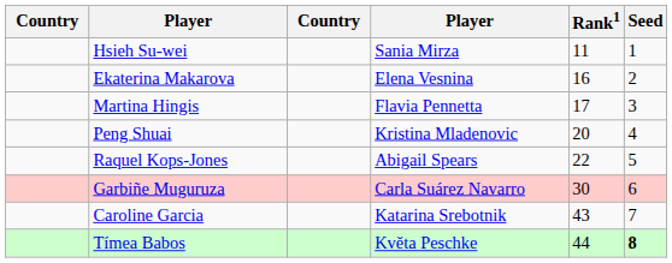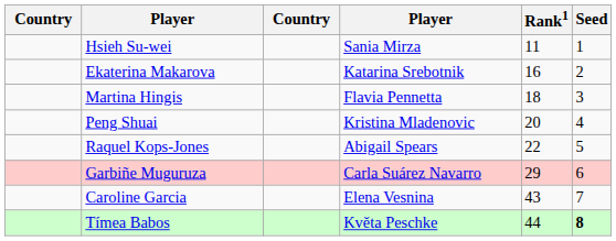Ekaterina Makarova | column 4: Elena Vesnina -> Katarina Srebotnik
Martina Hingis | Rank1: 17 -> 18
Garbiñe Muguruza | Rank1: 30 -> 29
Caroline Garcia | column 4: Katarina Srebotnik -> Elena Vesnina
